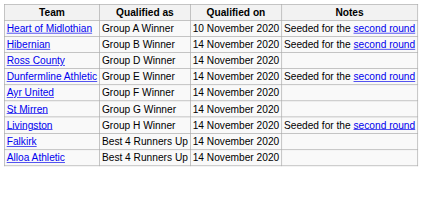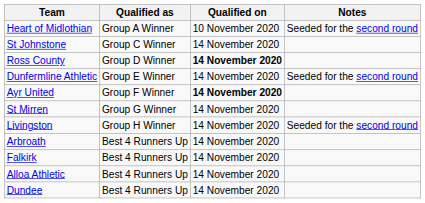- row: Hibernian | Group B Winner | 14 November 2020 | Seeded for the second round
+ row: St Johnstone | Group C Winner | 14 November 2020
Ross County | Qualified on: normal -> bold
Ayr United | Qualified on: normal -> bold
+ row: Arbroath | Best 4 Runners Up | 14 November 2020
+ row: Dundee | Best 4 Runners Up | 14 November 2020
